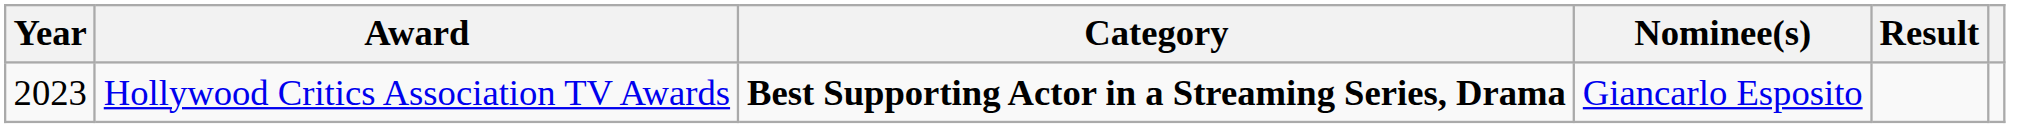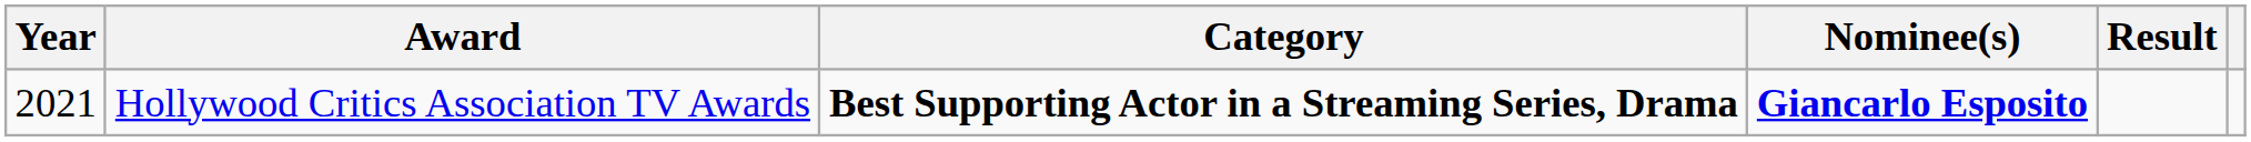Hollywood Critics Association TV Awards | Year: 2023 -> 2021
Hollywood Critics Association TV Awards | Nominee(s): normal -> bold
